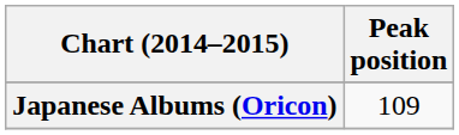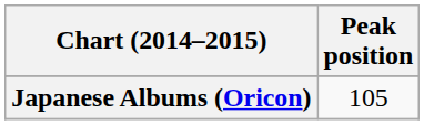Japanese Albums (Oricon) | Peak position: 109 -> 105
